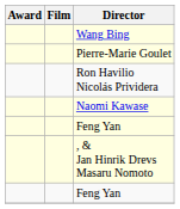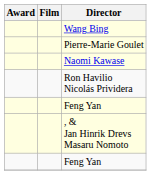rows swapped: Ron Havilio Nicolás Prividera <-> Naomi Kawase
